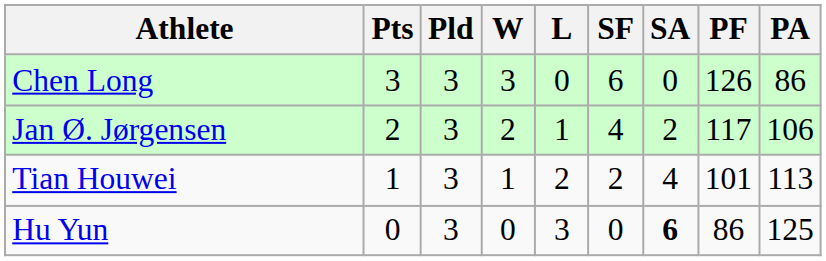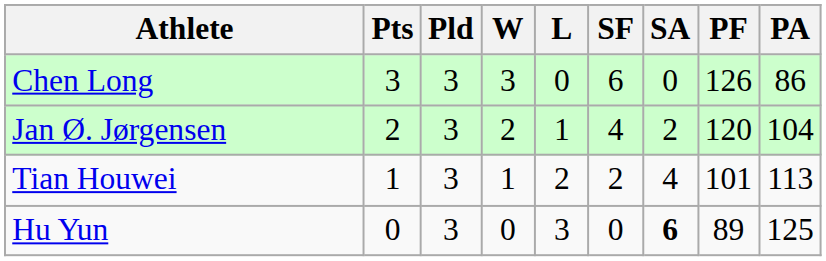Jan Ø. Jørgensen | PF: 117 -> 120
Jan Ø. Jørgensen | PA: 106 -> 104
Hu Yun | PF: 86 -> 89
